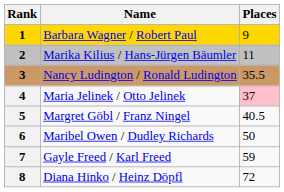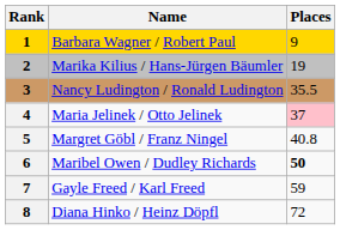Marika Kilius / Hans-Jürgen Bäumler | Places: 11 -> 19
Margret Göbl / Franz Ningel | Places: 40.5 -> 40.8
Maribel Owen / Dudley Richards | Places: normal -> bold
